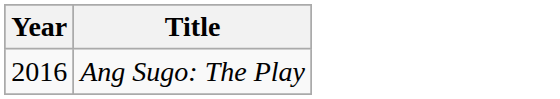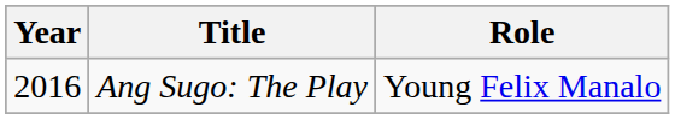+ column: Role | Young Felix Manalo
